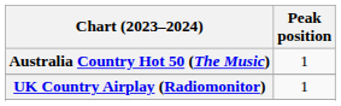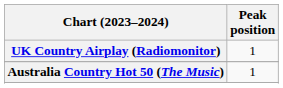rows swapped: Australia Country Hot 50 (The Music) <-> UK Country Airplay (Radiomonitor)
